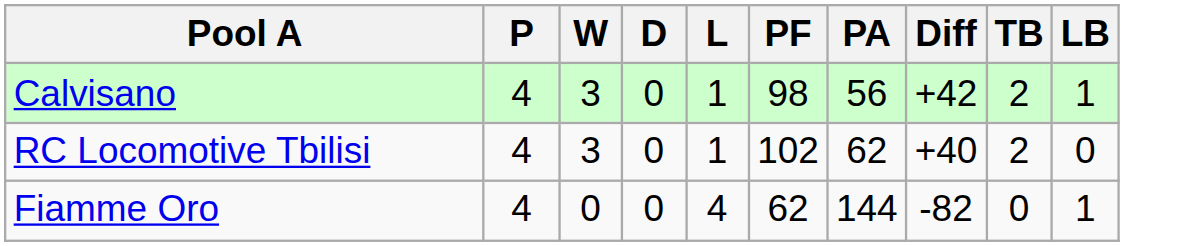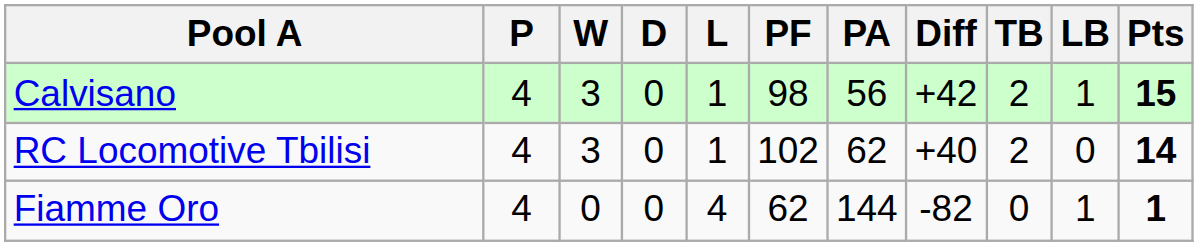+ column: Pts | 15 | 14 | 1
